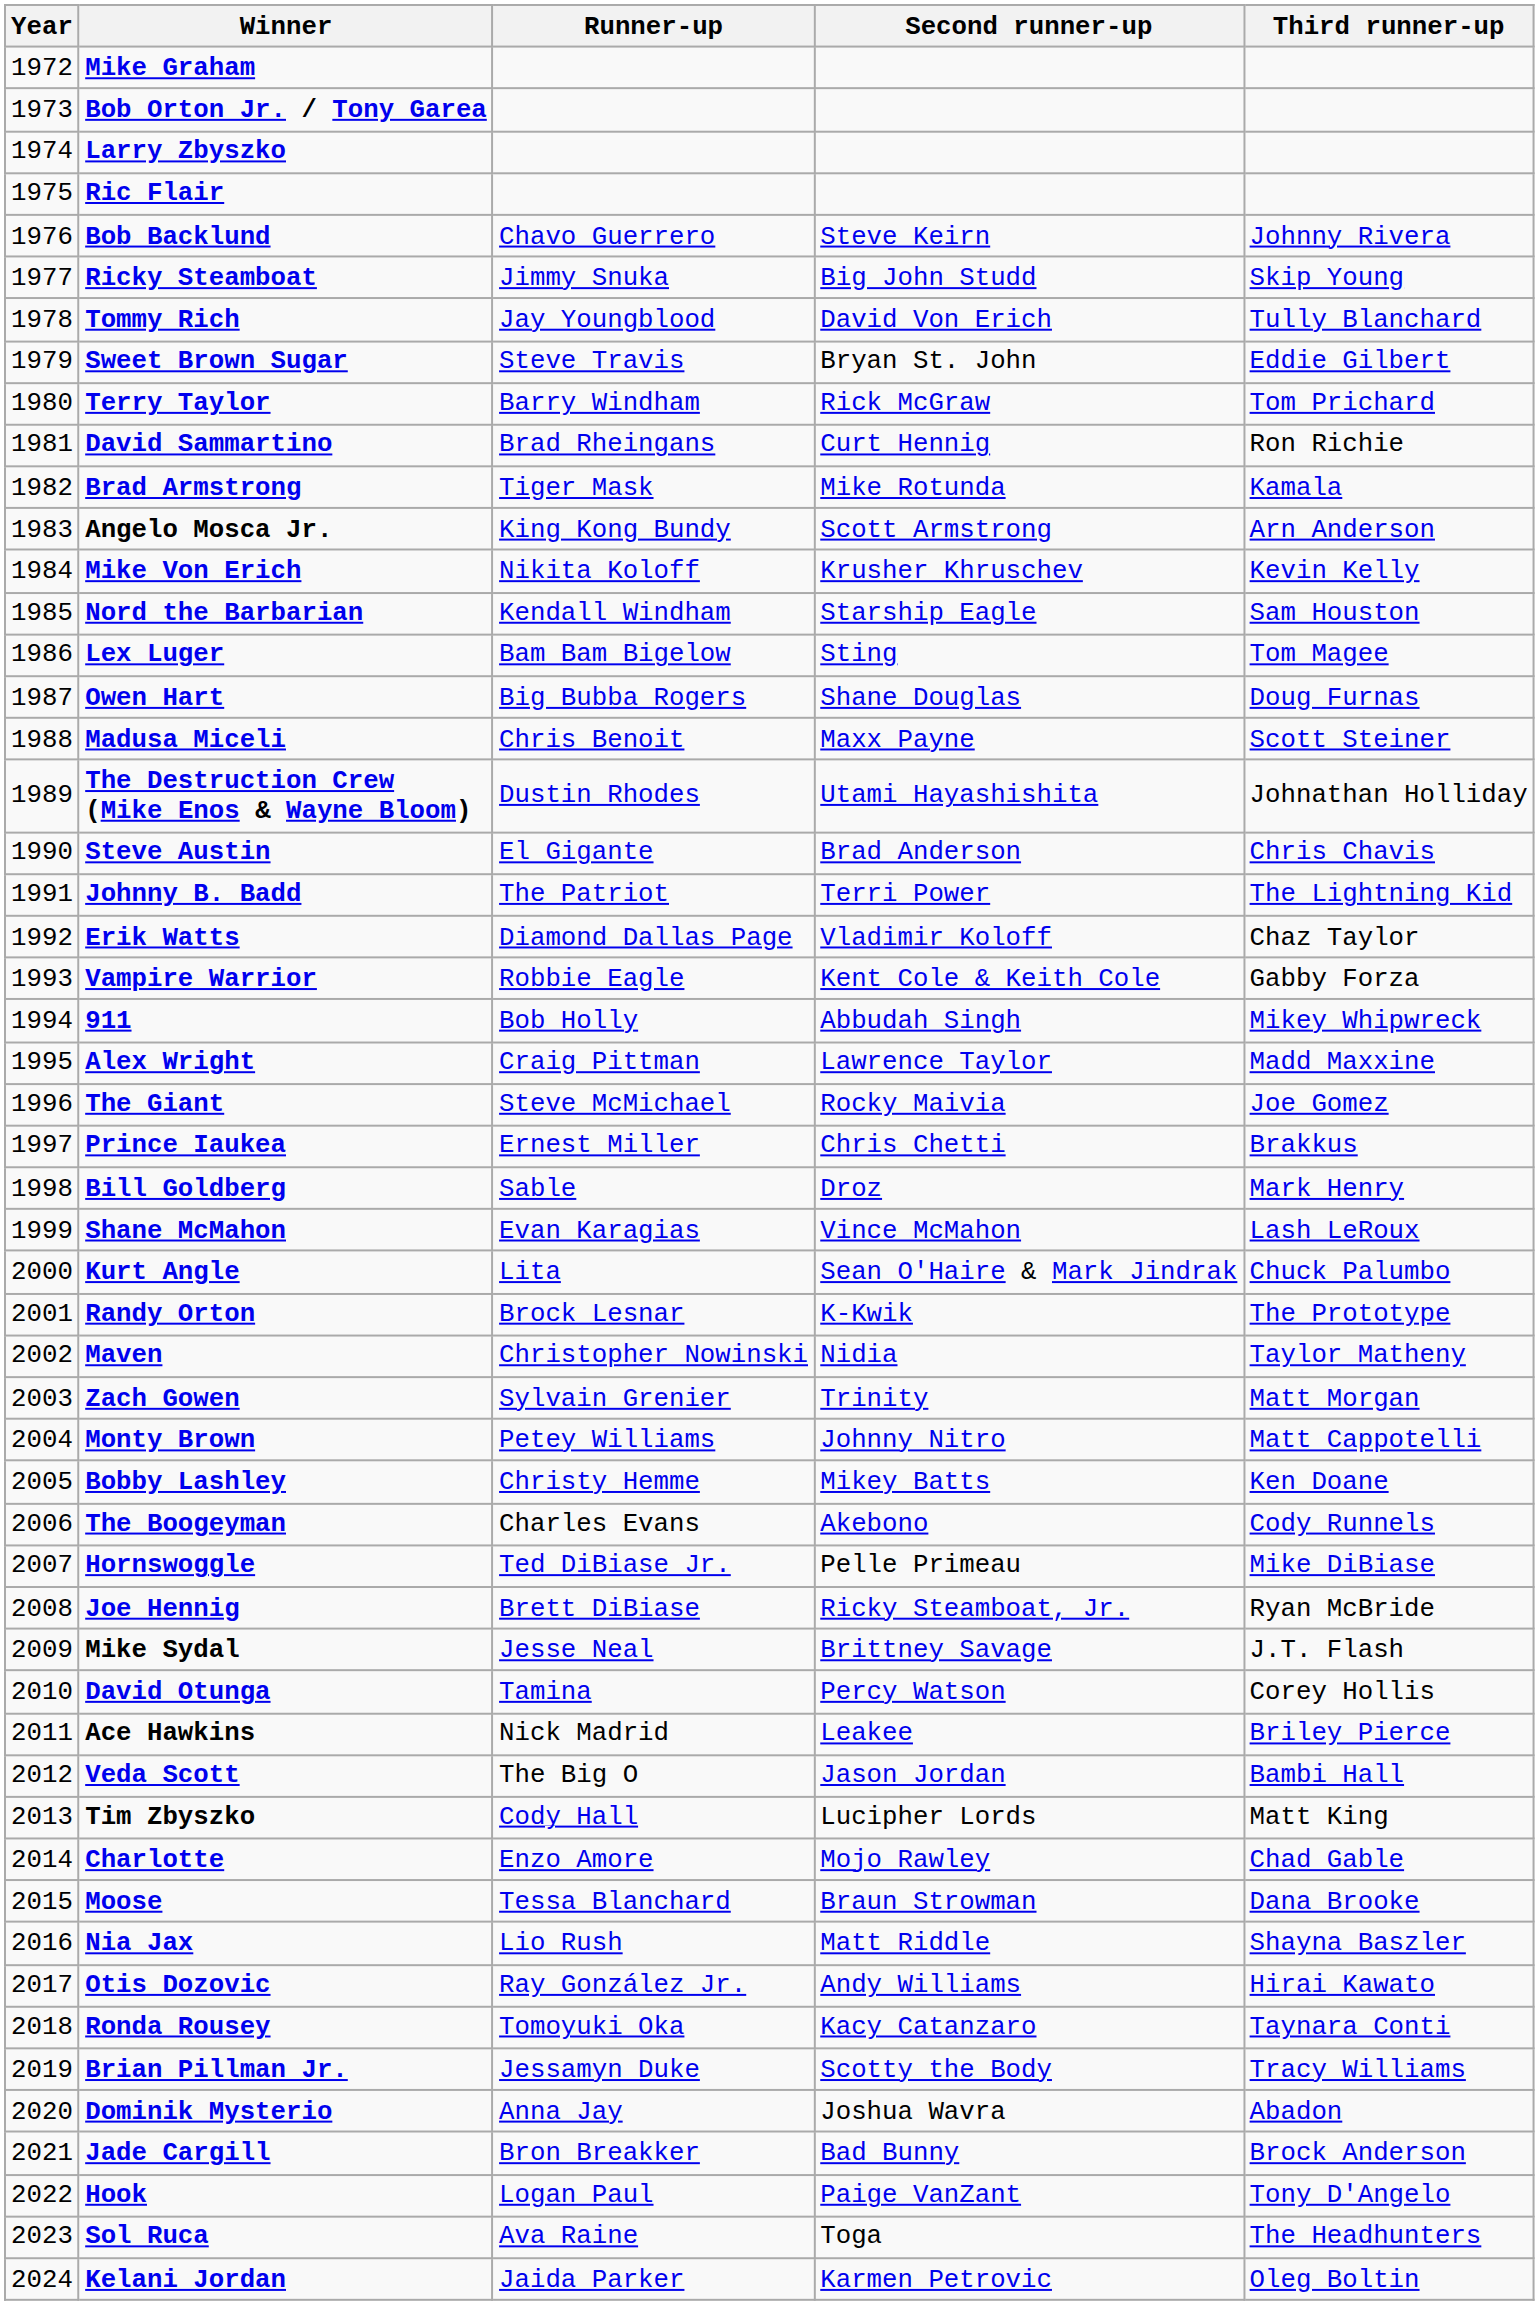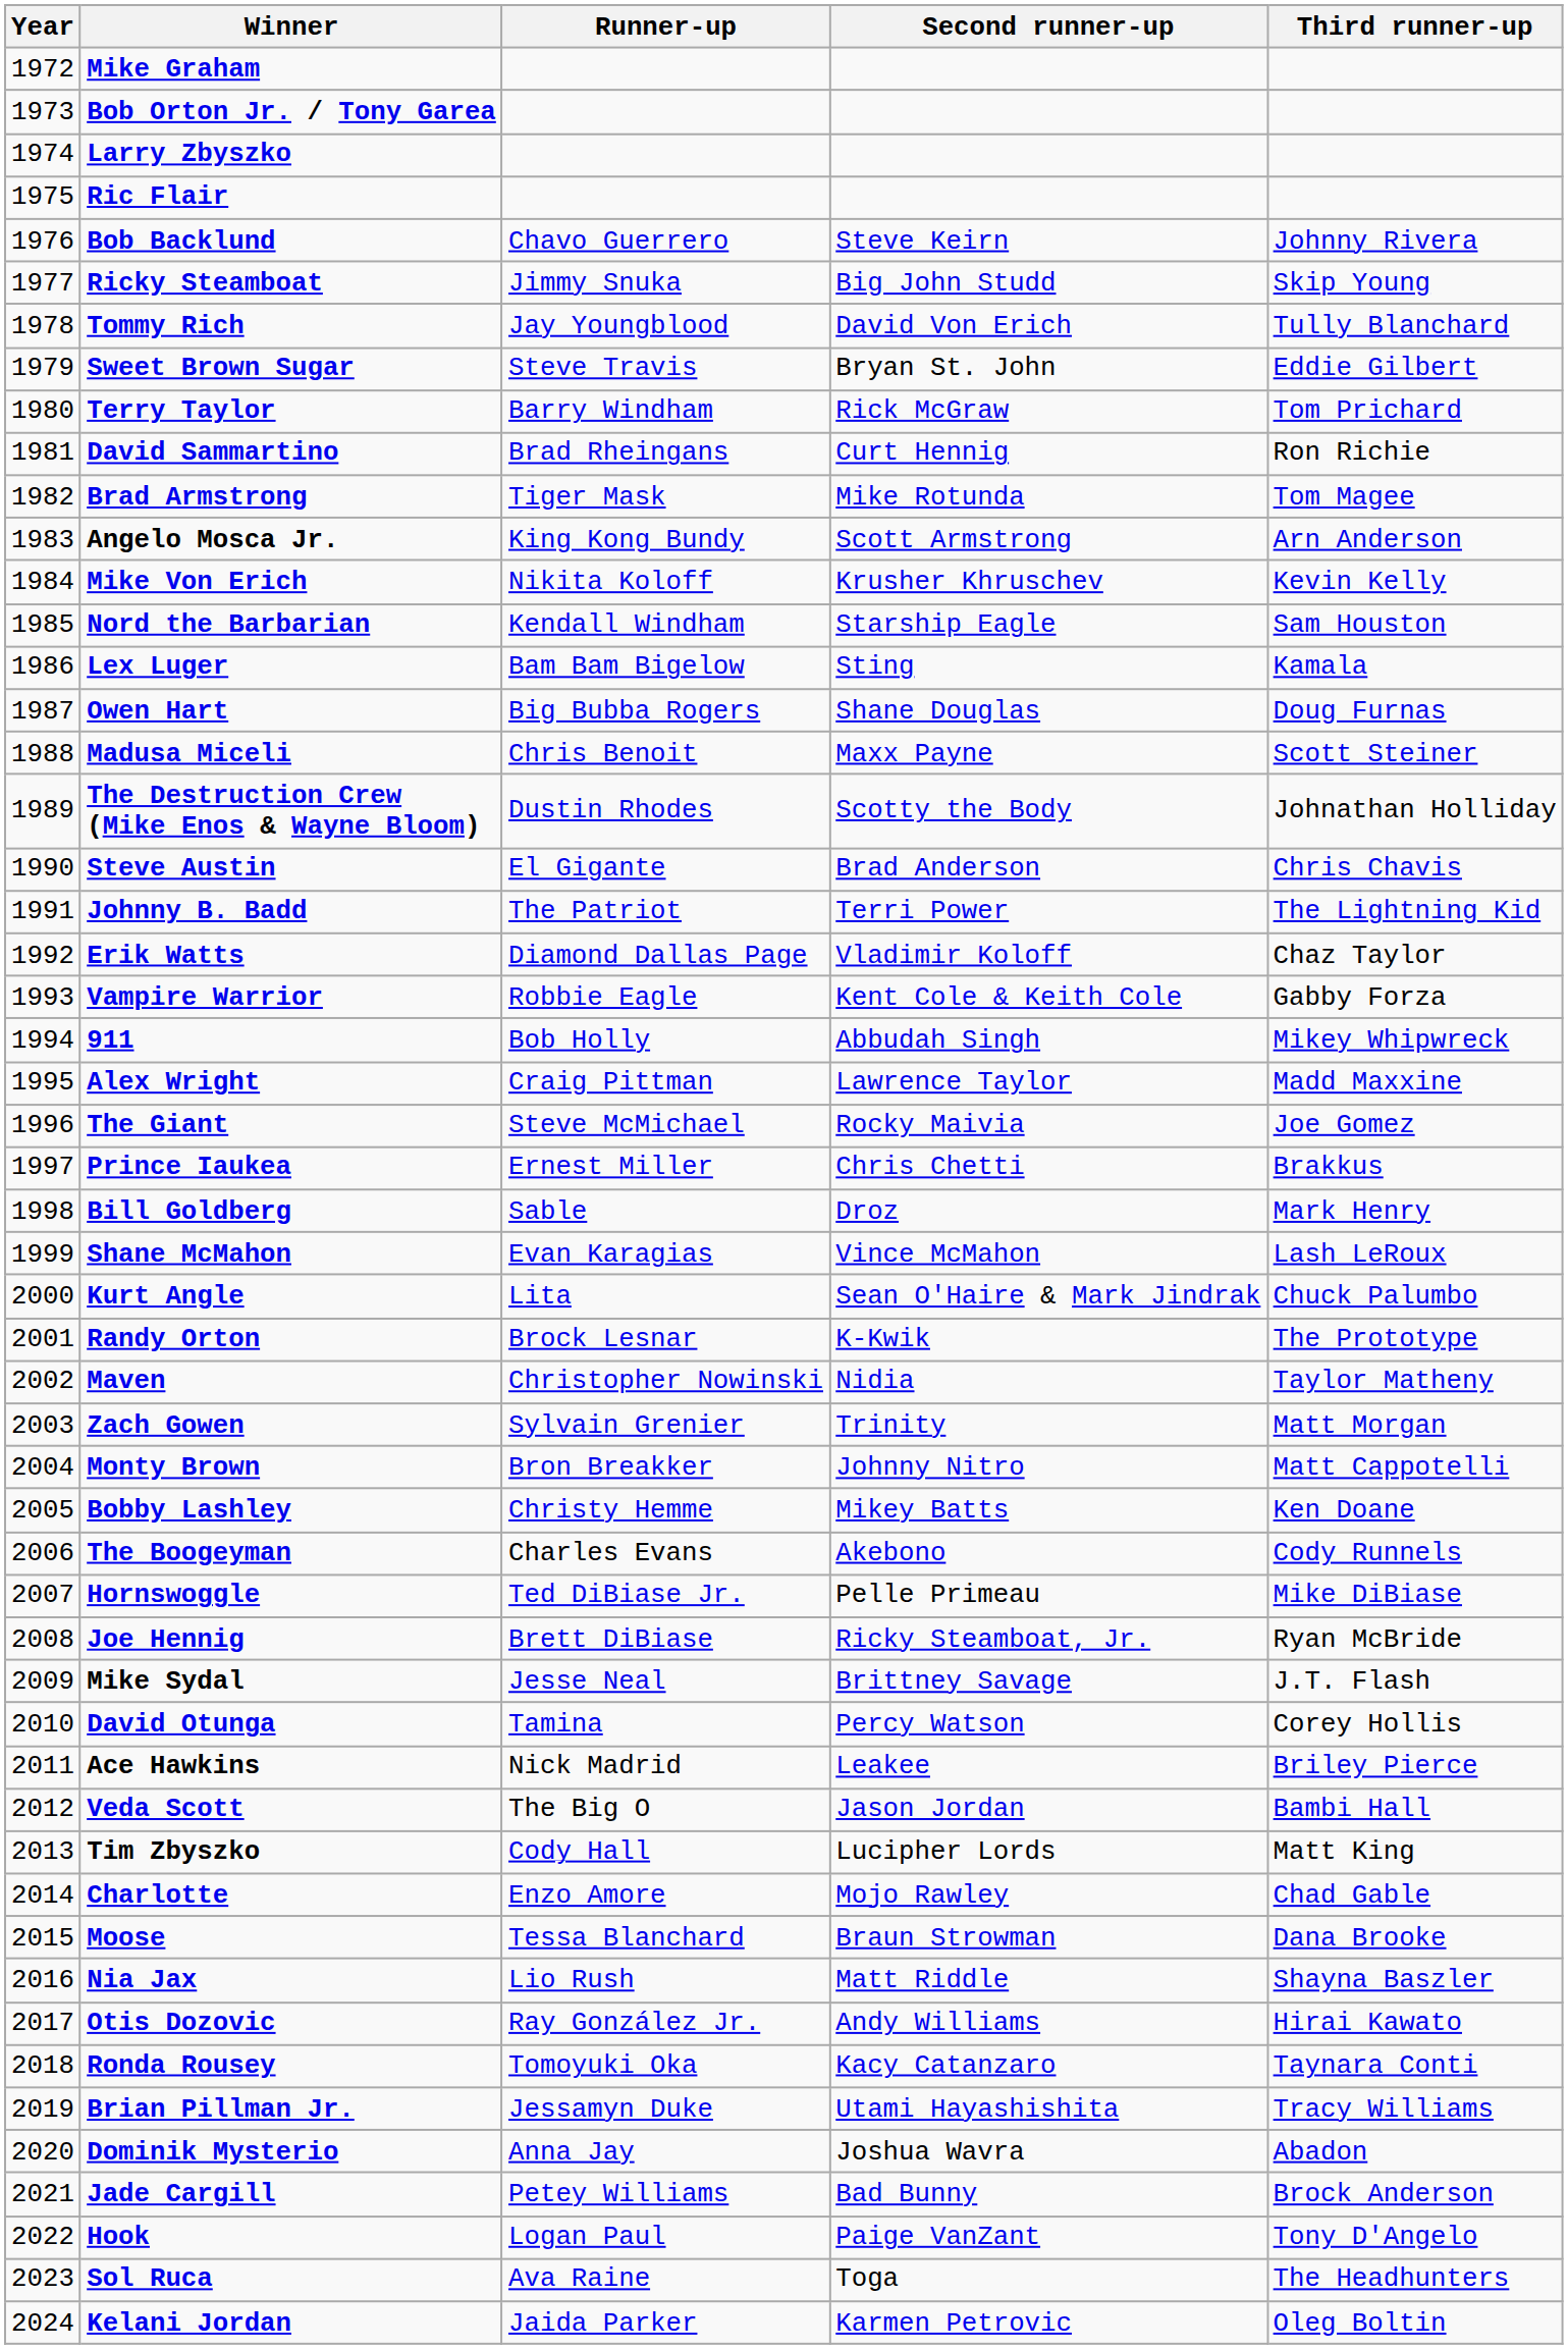Brad Armstrong | Third runner-up: Kamala -> Tom Magee
Lex Luger | Third runner-up: Tom Magee -> Kamala
The Destruction Crew (Mike Enos & Wayne Bloom) | Second runner-up: Utami Hayashishita -> Scotty the Body
Monty Brown | Runner-up: Petey Williams -> Bron Breakker
Brian Pillman Jr. | Second runner-up: Scotty the Body -> Utami Hayashishita
Jade Cargill | Runner-up: Bron Breakker -> Petey Williams
